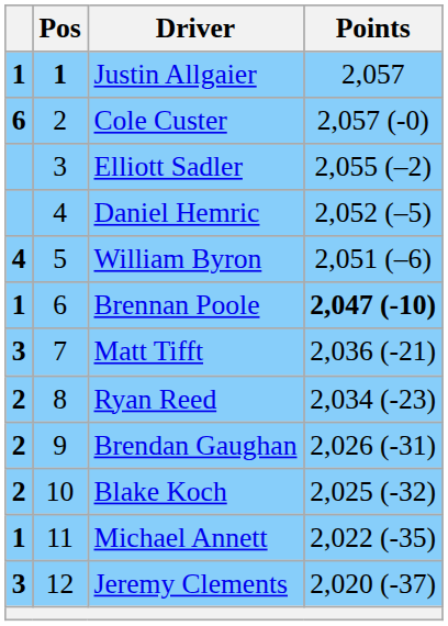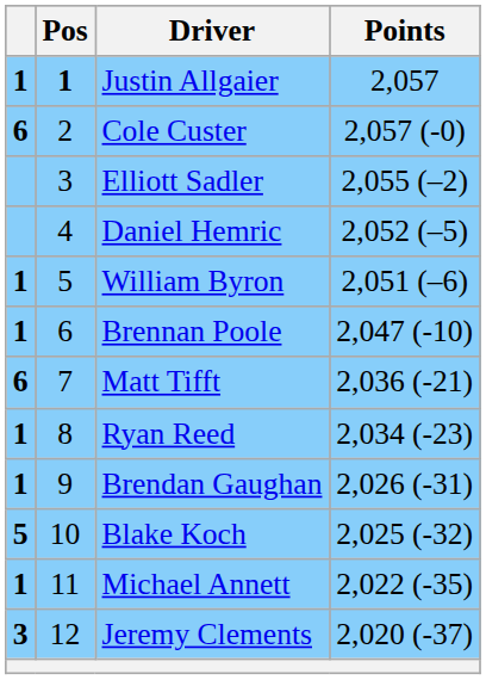William Byron | column 1: 4 -> 1
Brennan Poole | Points: bold -> normal
Matt Tifft | column 1: 3 -> 6
Ryan Reed | column 1: 2 -> 1
Brendan Gaughan | column 1: 2 -> 1
Blake Koch | column 1: 2 -> 5
